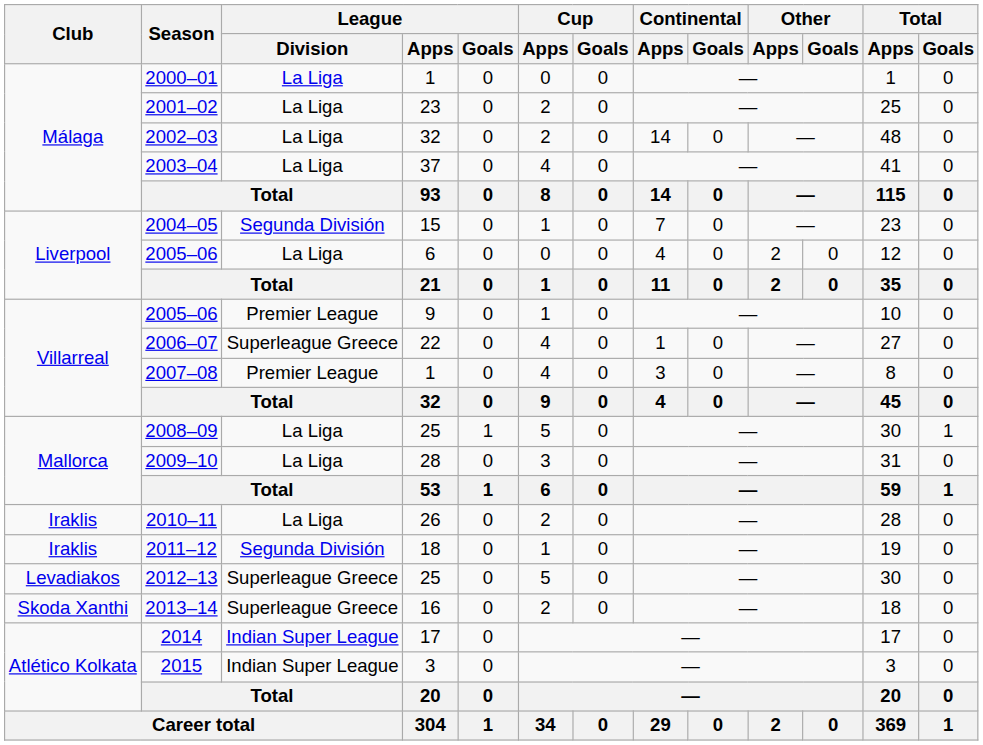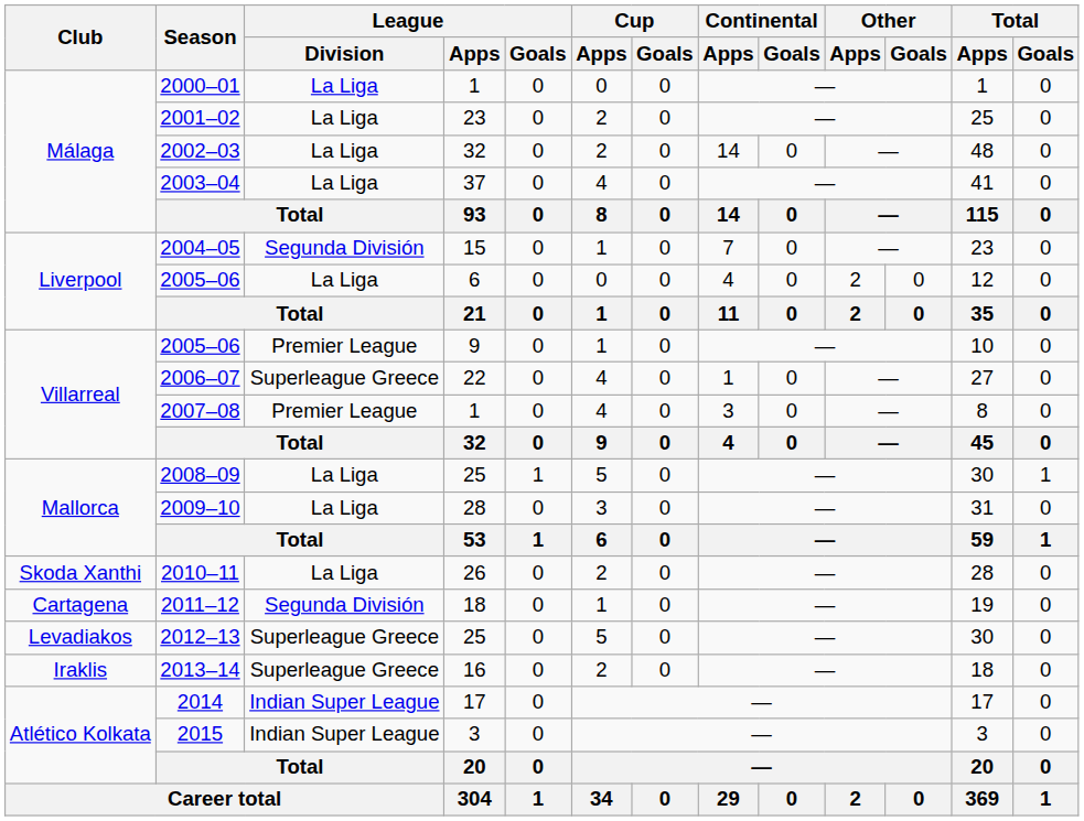2010–11 | Club: Iraklis -> Skoda Xanthi
2011–12 | Club: Iraklis -> Cartagena
2013–14 | Club: Skoda Xanthi -> Iraklis
